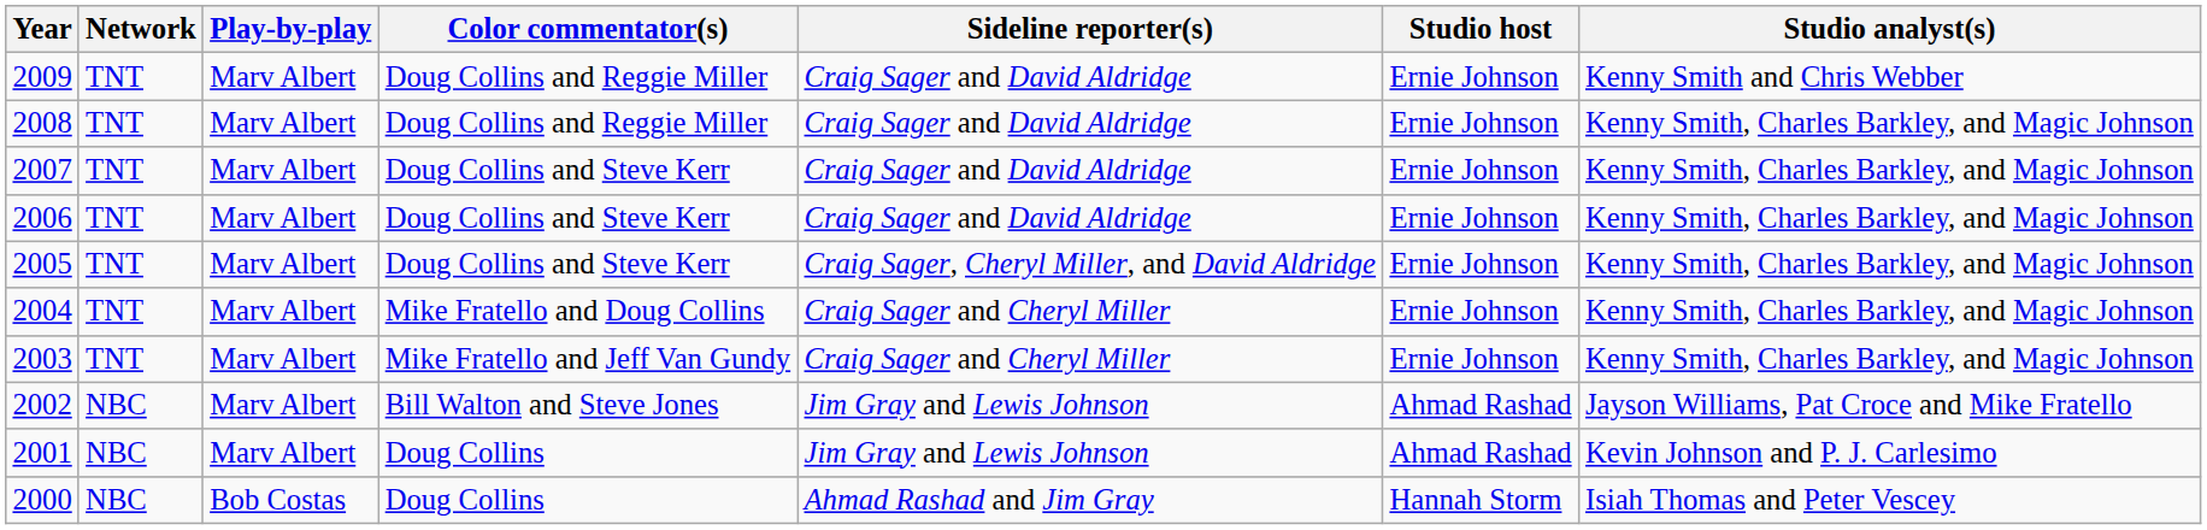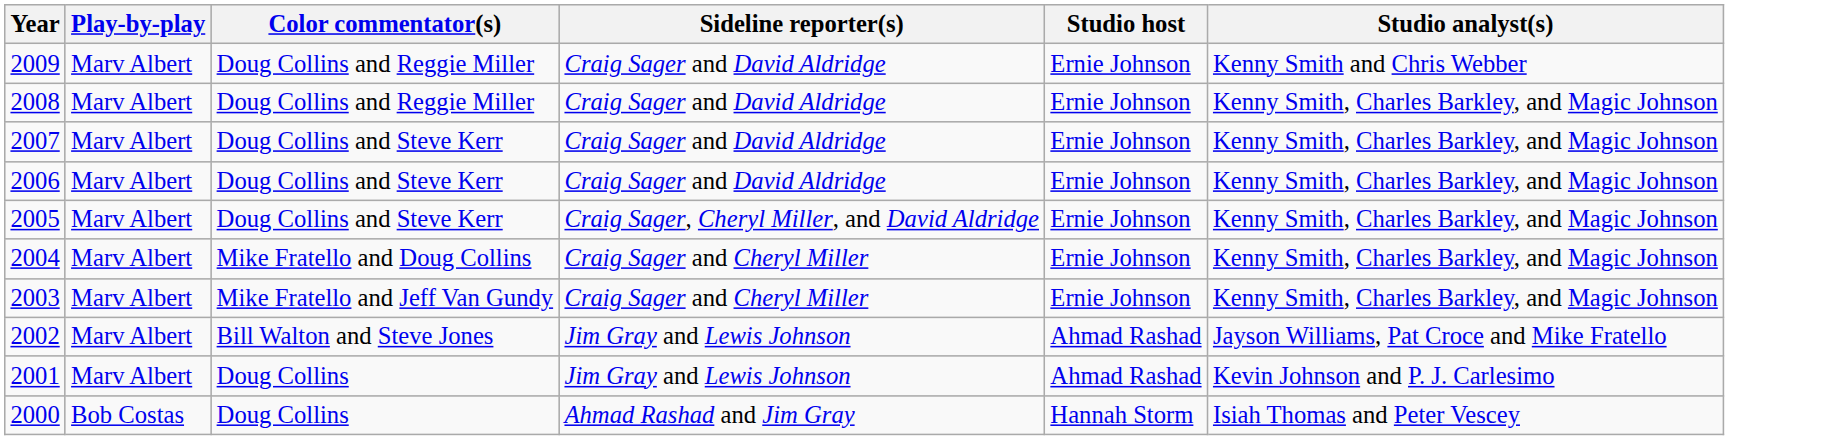- column: Network | TNT | TNT | TNT | TNT | TNT | TNT | TNT | NBC | NBC | NBC
